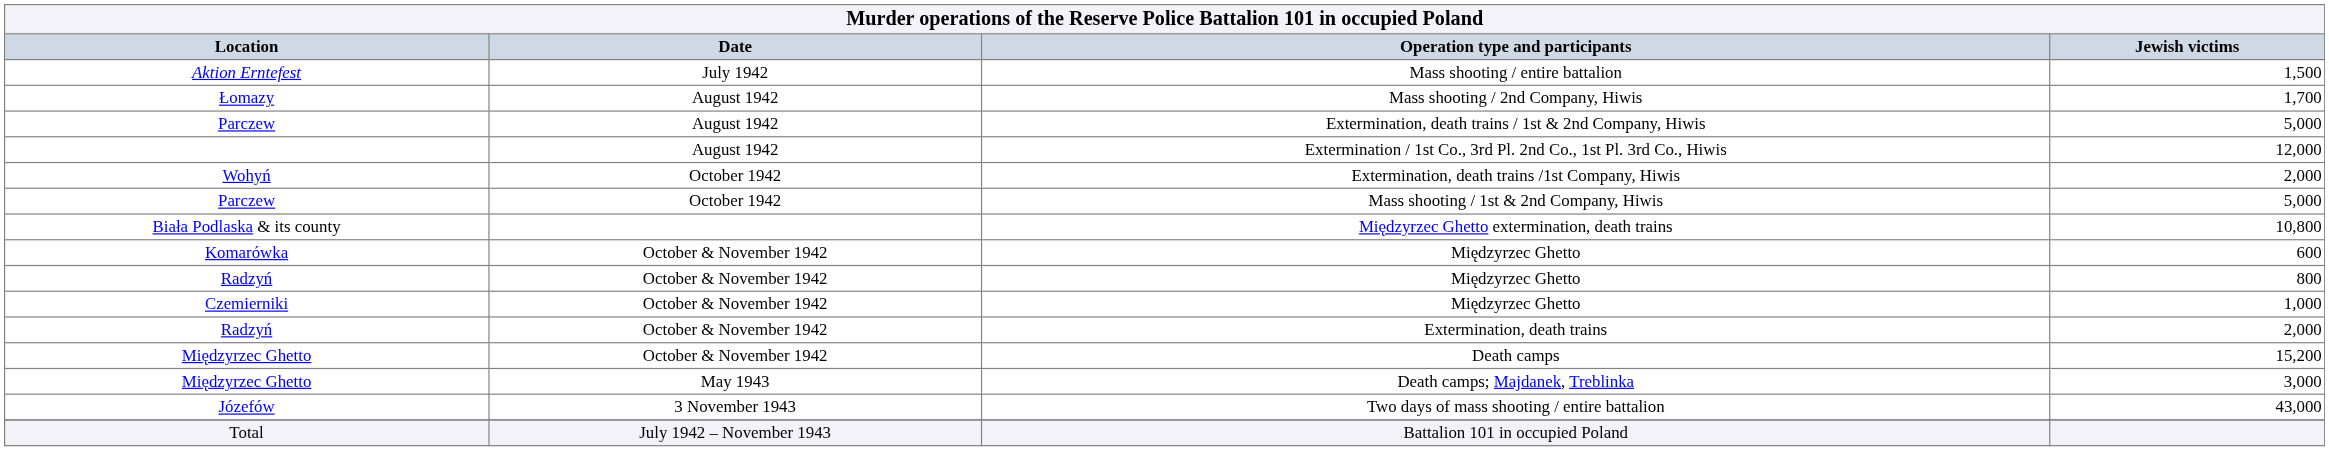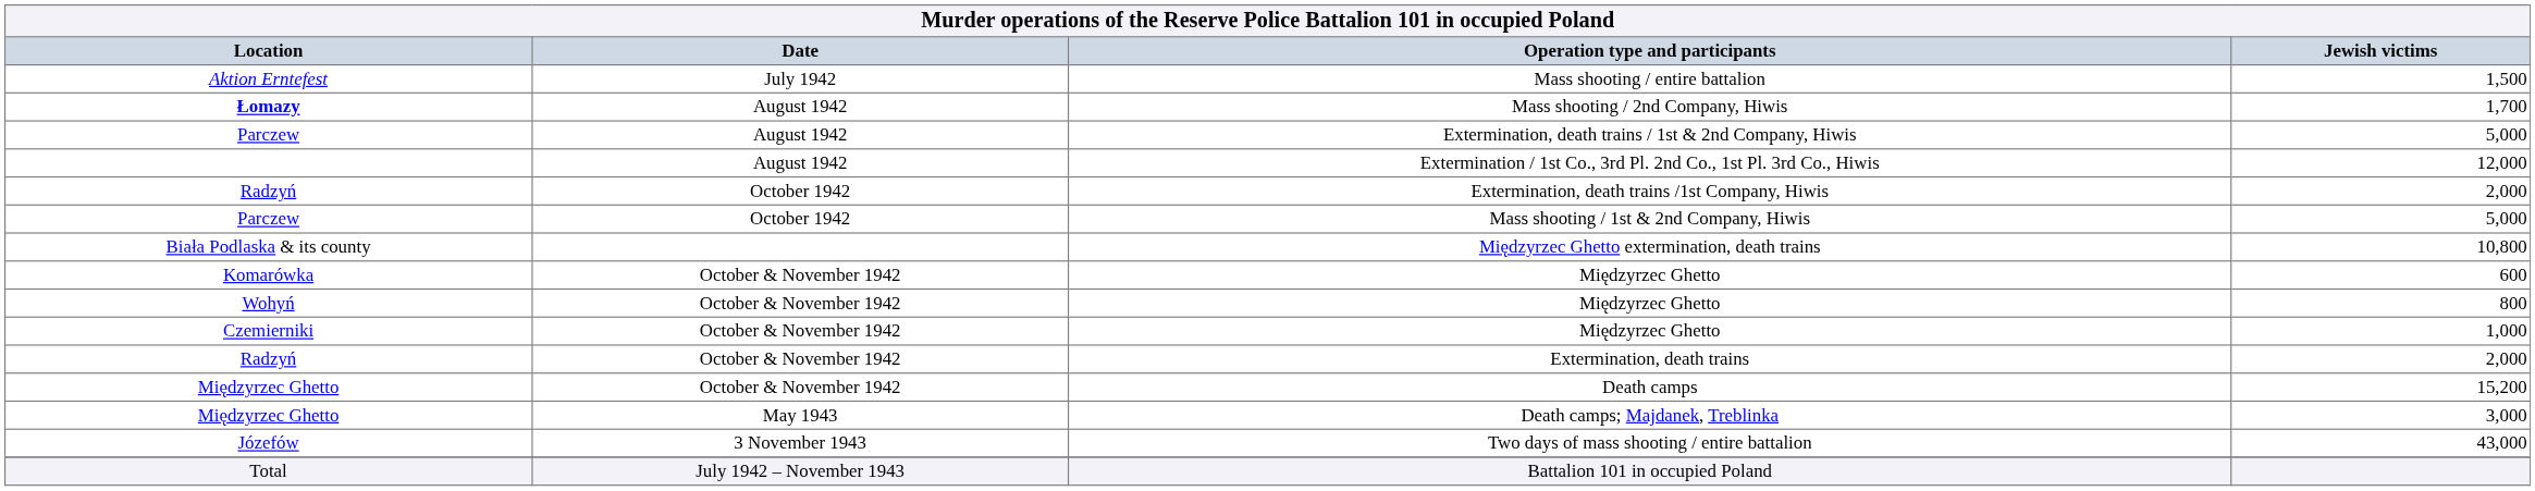Mass shooting / 2nd Company, Hiwis | column 1: normal -> bold
Extermination, death trains /1st Company, Hiwis | column 1: Wohyń -> Radzyń
Międzyrzec Ghetto / 800 | column 1: Radzyń -> Wohyń
